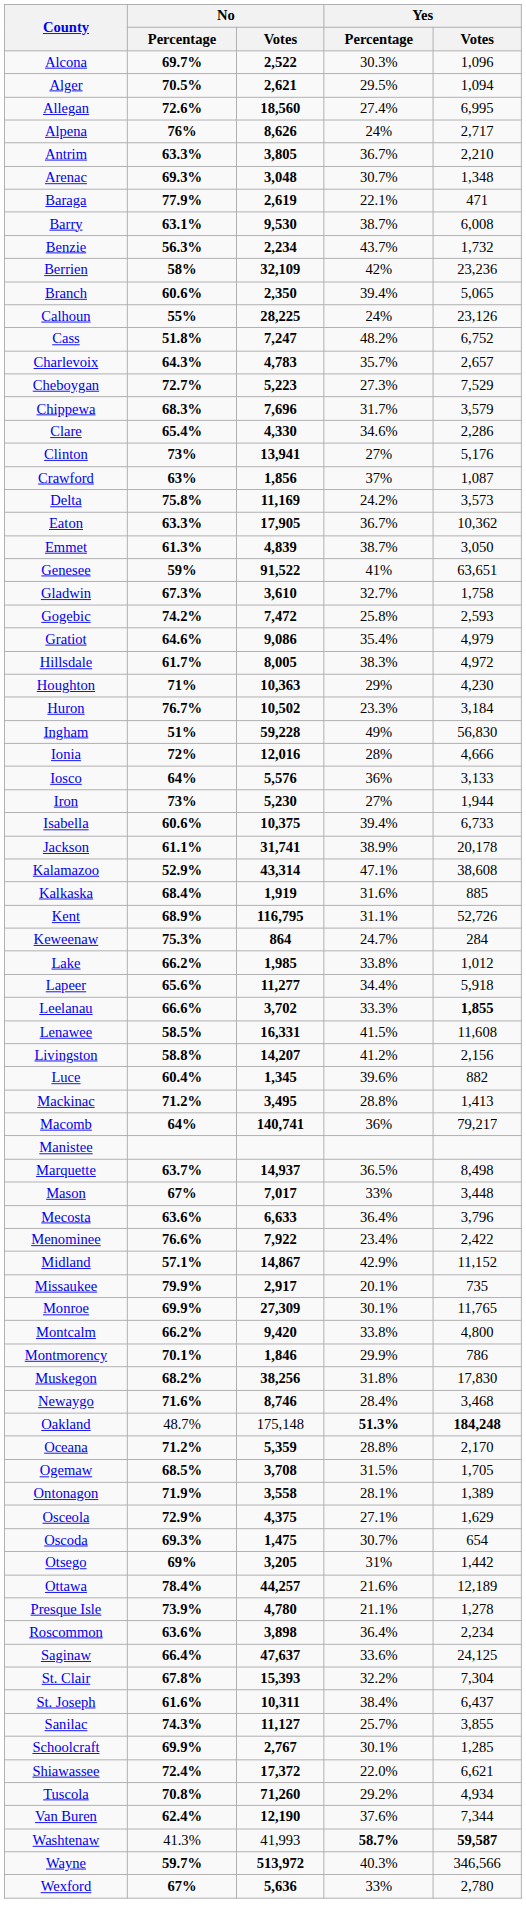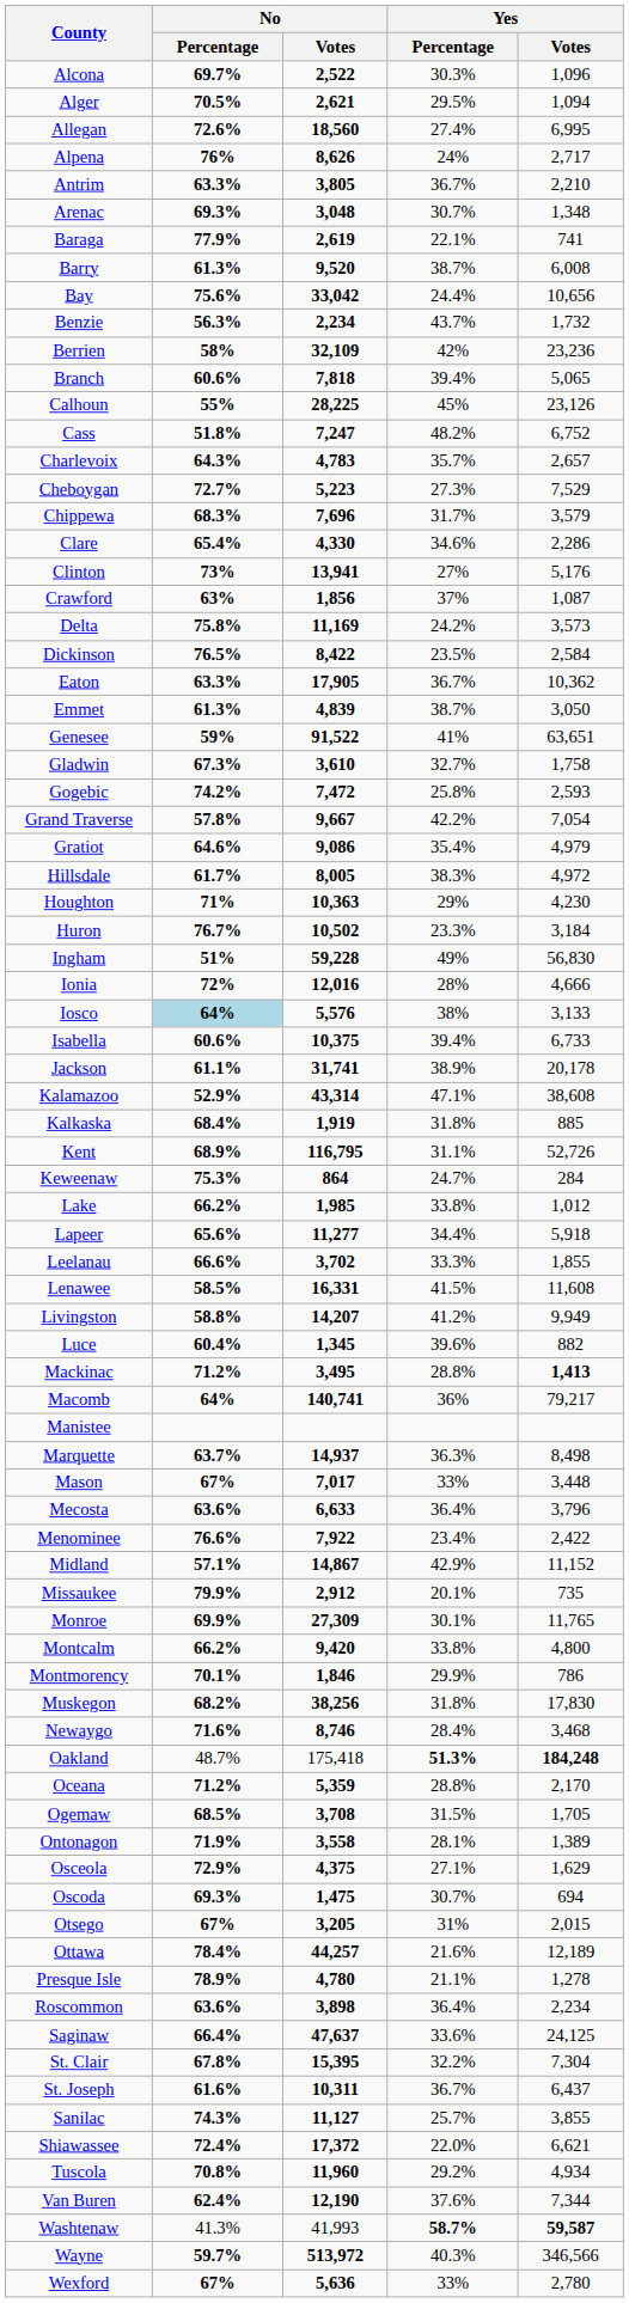Baraga | Yes / Votes: 471 -> 741
Barry | No / Percentage: 63.1% -> 61.3%
Barry | No / Votes: 9,530 -> 9,520
+ row: Bay | 75.6% | 33,042 | 24.4% | 10,656
Branch | No / Votes: 2,350 -> 7,818
Calhoun | Yes / Percentage: 24% -> 45%
+ row: Dickinson | 76.5% | 8,422 | 23.5% | 2,584
+ row: Grand Traverse | 57.8% | 9,667 | 42.2% | 7,054
Iosco | No / Percentage: no background -> lightblue background
Iosco | Yes / Percentage: 36% -> 38%
- row: Iron | 73% | 5,230 | 27% | 1,944
Kalkaska | Yes / Percentage: 31.6% -> 31.8%
Leelanau | Yes / Votes: bold -> normal
Livingston | Yes / Votes: 2,156 -> 9,949
Mackinac | Yes / Votes: normal -> bold
Marquette | Yes / Percentage: 36.5% -> 36.3%
Missaukee | No / Votes: 2,917 -> 2,912
Oakland | No / Votes: 175,148 -> 175,418
Oscoda | Yes / Votes: 654 -> 694
Otsego | No / Percentage: 69% -> 67%
Otsego | Yes / Votes: 1,442 -> 2,015
Presque Isle | No / Percentage: 73.9% -> 78.9%
St. Clair | No / Votes: 15,393 -> 15,395
St. Joseph | Yes / Percentage: 38.4% -> 36.7%
- row: Schoolcraft | 69.9% | 2,767 | 30.1% | 1,285
Tuscola | No / Votes: 71,260 -> 11,960
